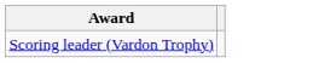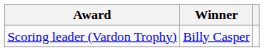+ column: Winner | Billy Casper
